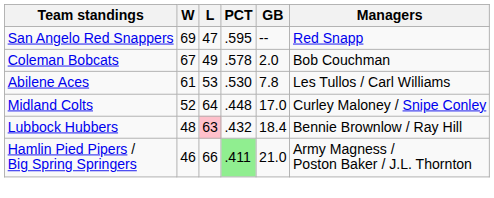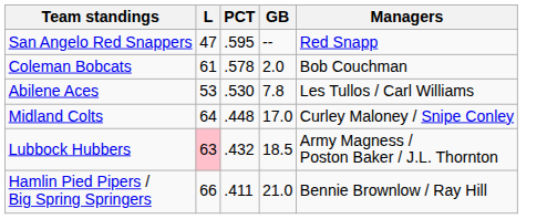- column: W | 69 | 67 | 61 | 52 | 48 | 46
Coleman Bobcats | L: 49 -> 61
Lubbock Hubbers | GB: 18.4 -> 18.5
Lubbock Hubbers | Managers: Bennie Brownlow / Ray Hill -> Army Magness / Poston Baker / J.L. Thornton
Hamlin Pied Pipers / Big Spring Springers | PCT: lightgreen background -> no background
Hamlin Pied Pipers / Big Spring Springers | Managers: Army Magness / Poston Baker / J.L. Thornton -> Bennie Brownlow / Ray Hill
